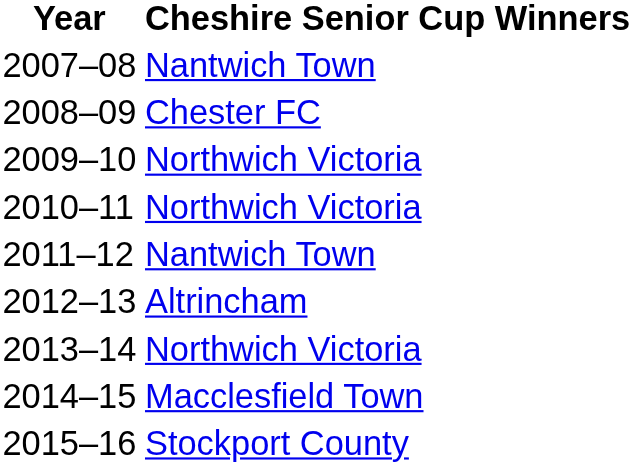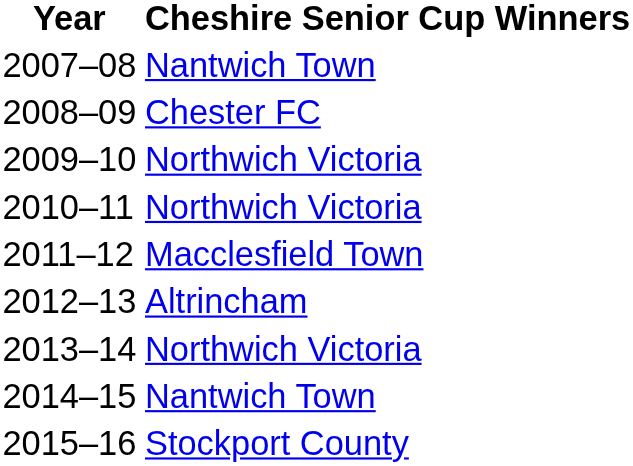2011–12 | Cheshire Senior Cup Winners: Nantwich Town -> Macclesfield Town
2014–15 | Cheshire Senior Cup Winners: Macclesfield Town -> Nantwich Town
